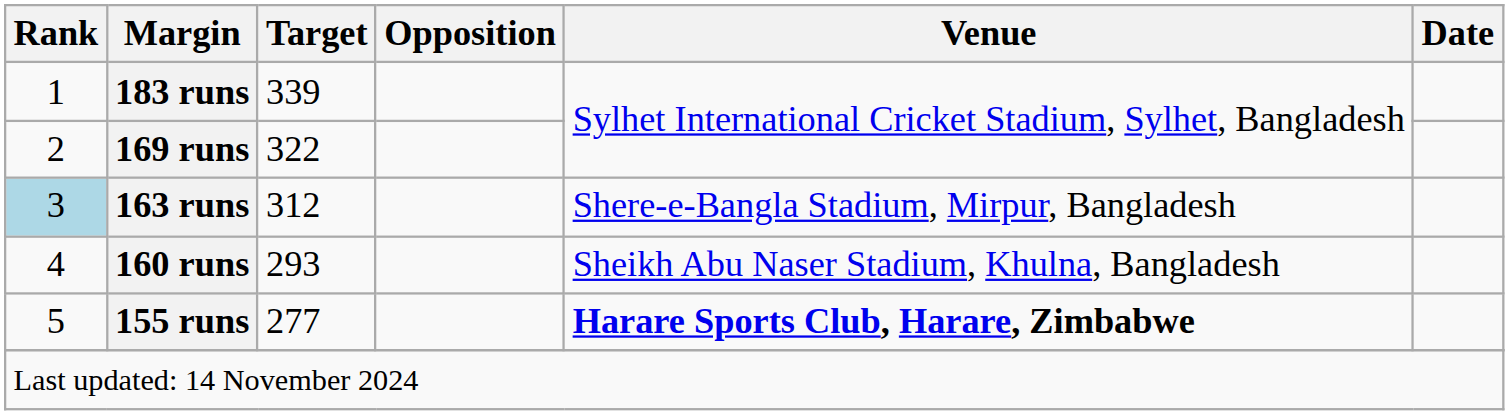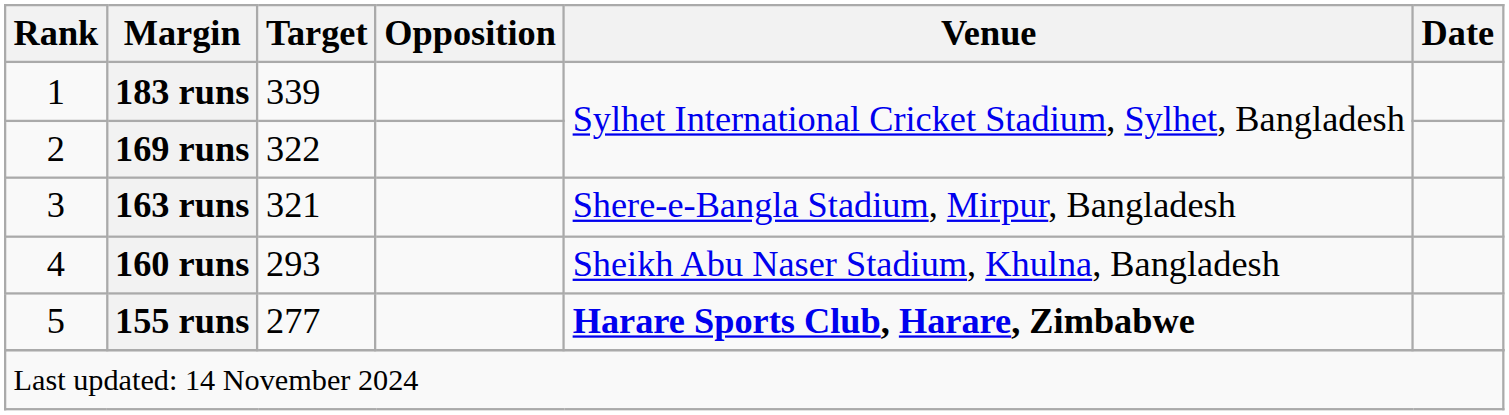163 runs | Rank: lightblue background -> no background
163 runs | Target: 312 -> 321
